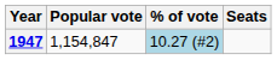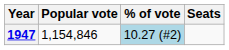1947 | Popular vote: 1,154,847 -> 1,154,846
